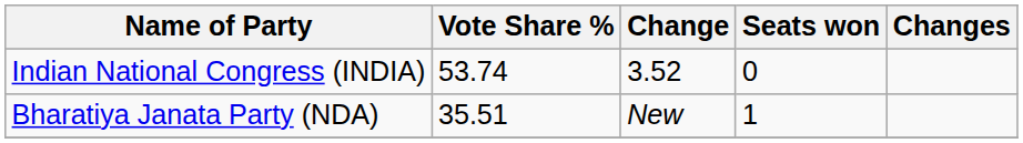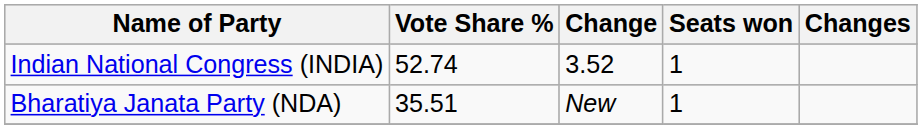Indian National Congress (INDIA) | Vote Share %: 53.74 -> 52.74
Indian National Congress (INDIA) | Seats won: 0 -> 1
